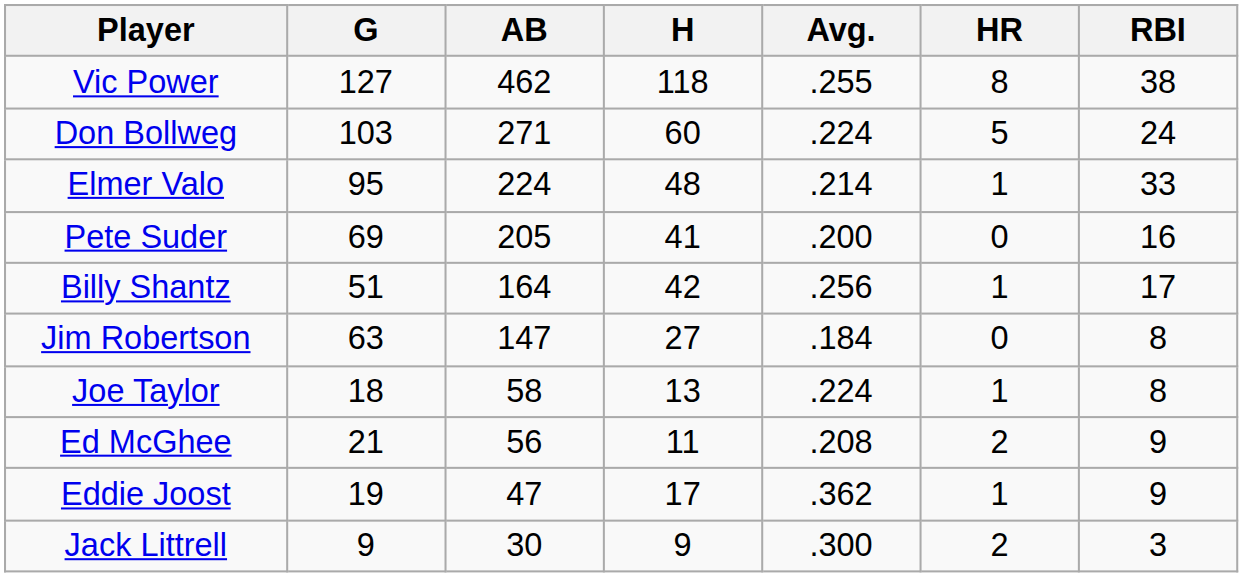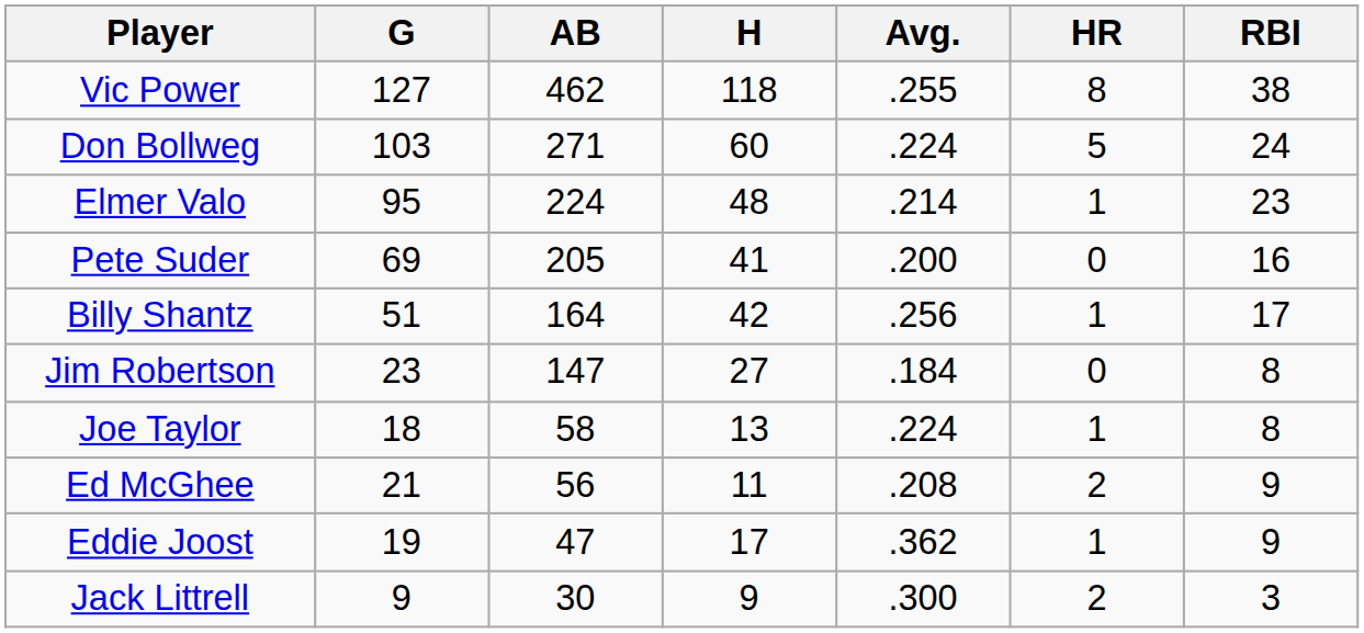Elmer Valo | RBI: 33 -> 23
Jim Robertson | G: 63 -> 23
